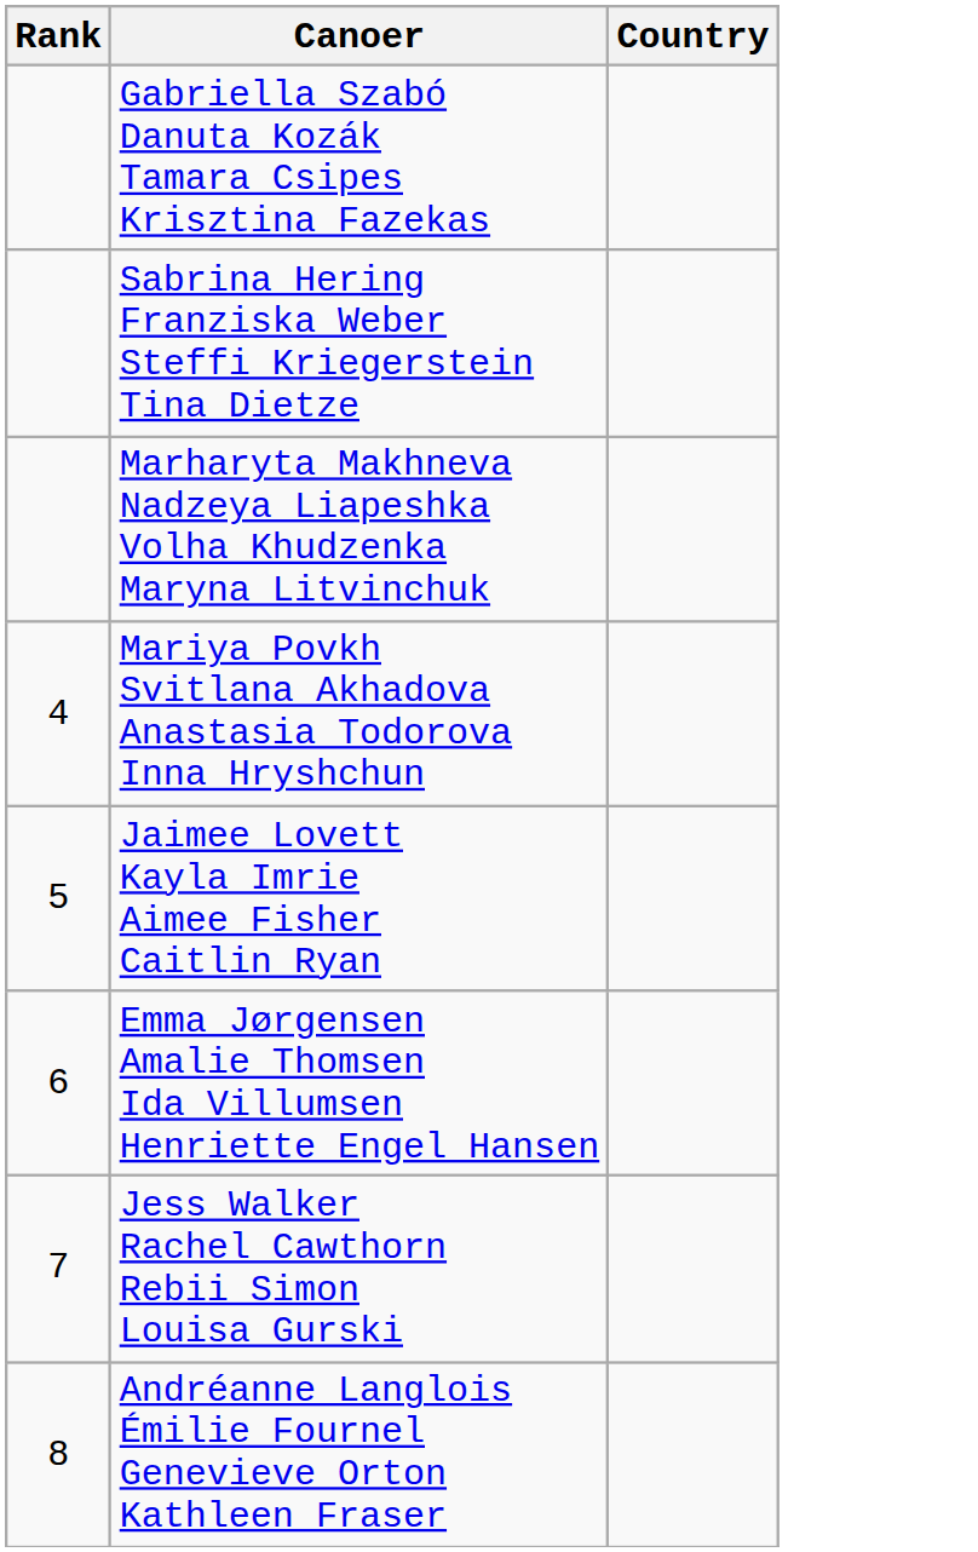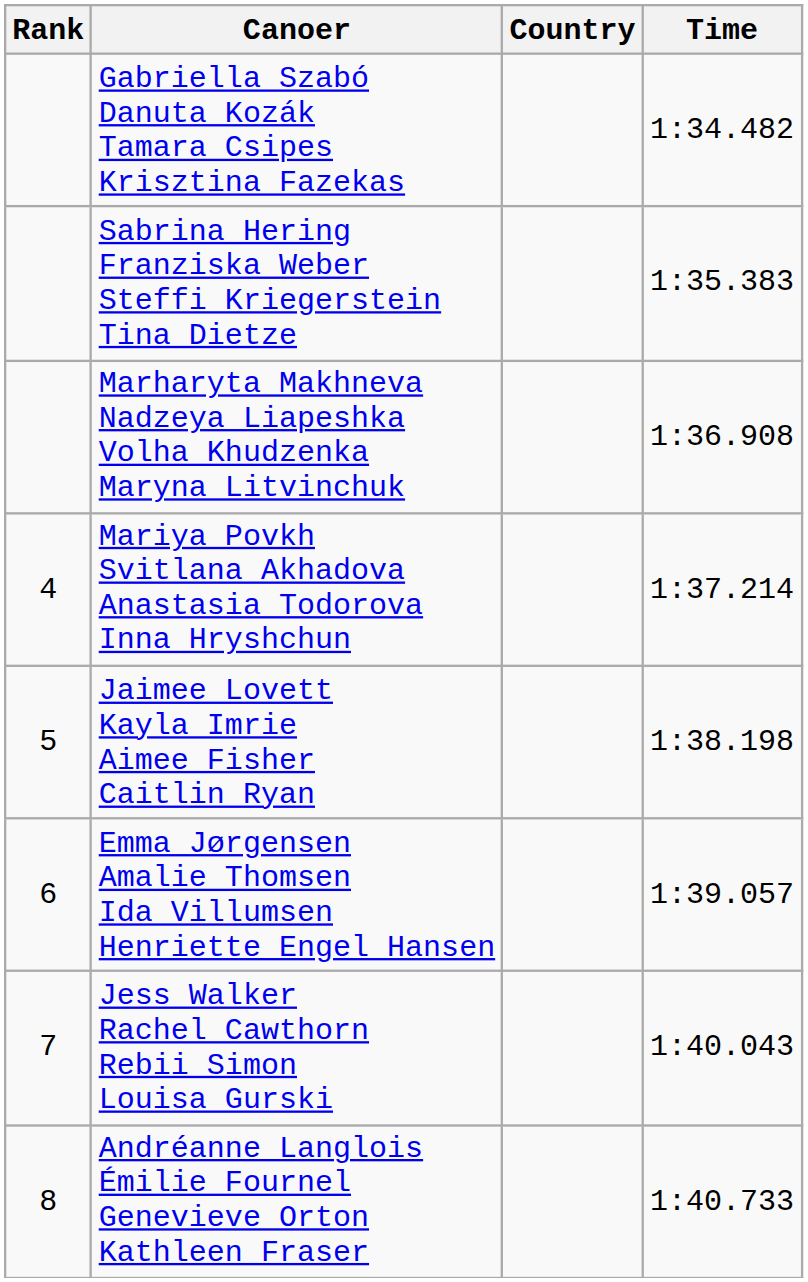+ column: Time | 1:34.482 | 1:35.383 | 1:36.908 | 1:37.214 | 1:38.198 | 1:39.057 | 1:40.043 | 1:40.733
